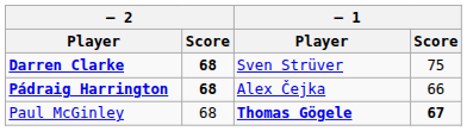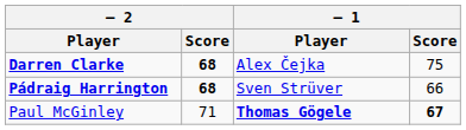Darren Clarke | – 1 / Player: Sven Strüver -> Alex Čejka
Pádraig Harrington | – 1 / Player: Alex Čejka -> Sven Strüver
Paul McGinley | – 2 / Score: 68 -> 71
